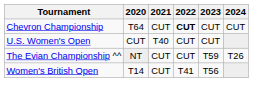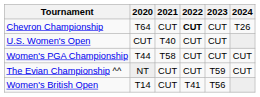Chevron Championship | 2024: CUT -> T26
+ row: Women's PGA Championship | T44 | T58 | CUT | CUT | CUT
The Evian Championship ^^ | 2024: T26 -> CUT
